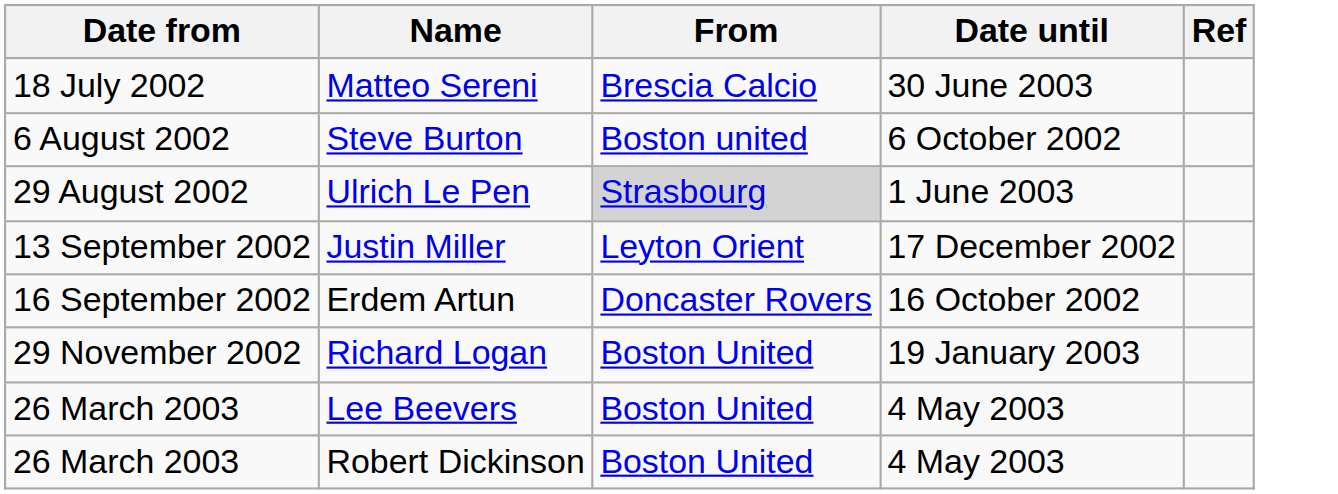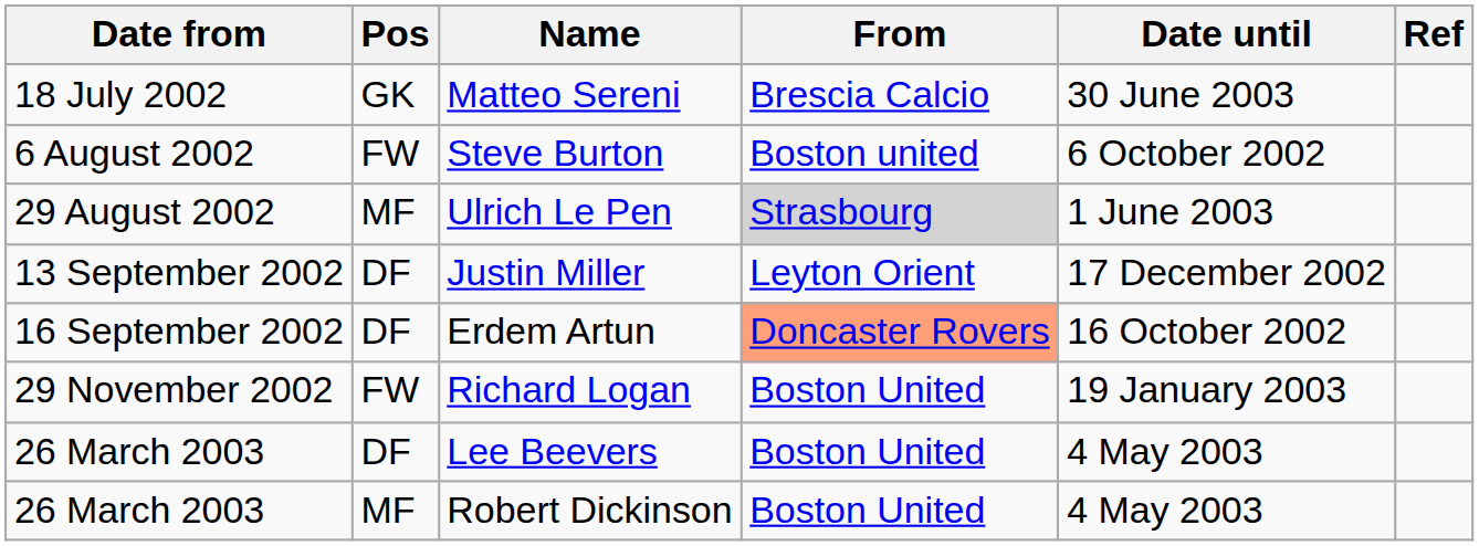+ column: Pos | GK | FW | MF | DF | DF | FW | DF | MF
Erdem Artun | From: no background -> lightsalmon background
